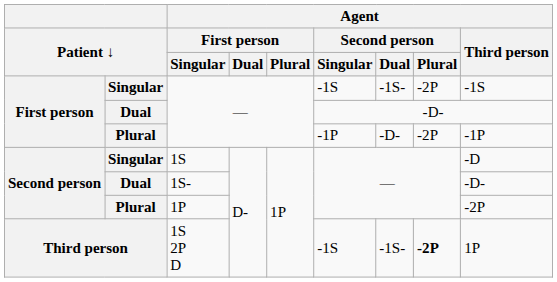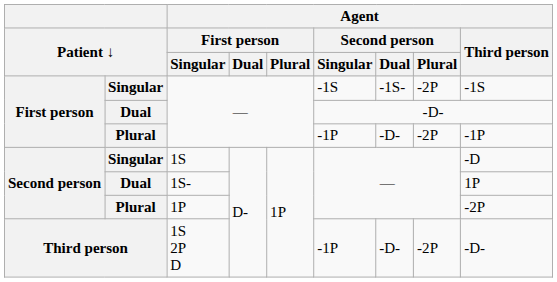1S- | Agent / Third person: -D- -> 1P
1S 2P D | Agent / Second person / Singular: -1S -> -1P
1S 2P D | Agent / Second person / Dual: -1S- -> -D-
1S 2P D | Agent / Second person / Plural: bold -> normal
1S 2P D | Agent / Third person: 1P -> -D-
